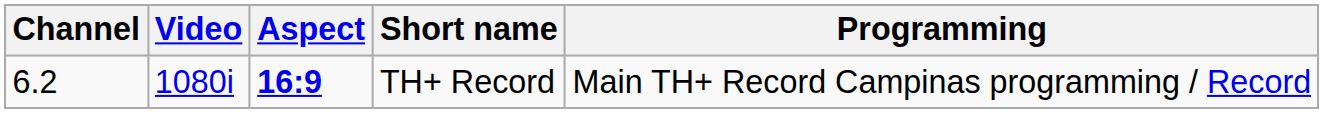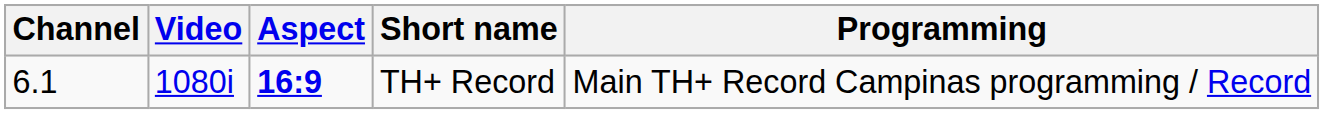TH+ Record | Channel: 6.2 -> 6.1
